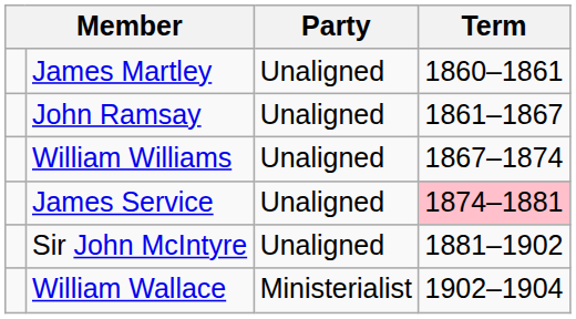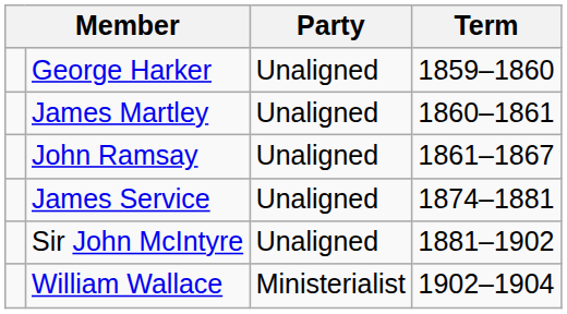+ row: George Harker | Unaligned | 1859–1860
- row: William Williams | Unaligned | 1867–1874
James Service | Term: pink background -> no background
